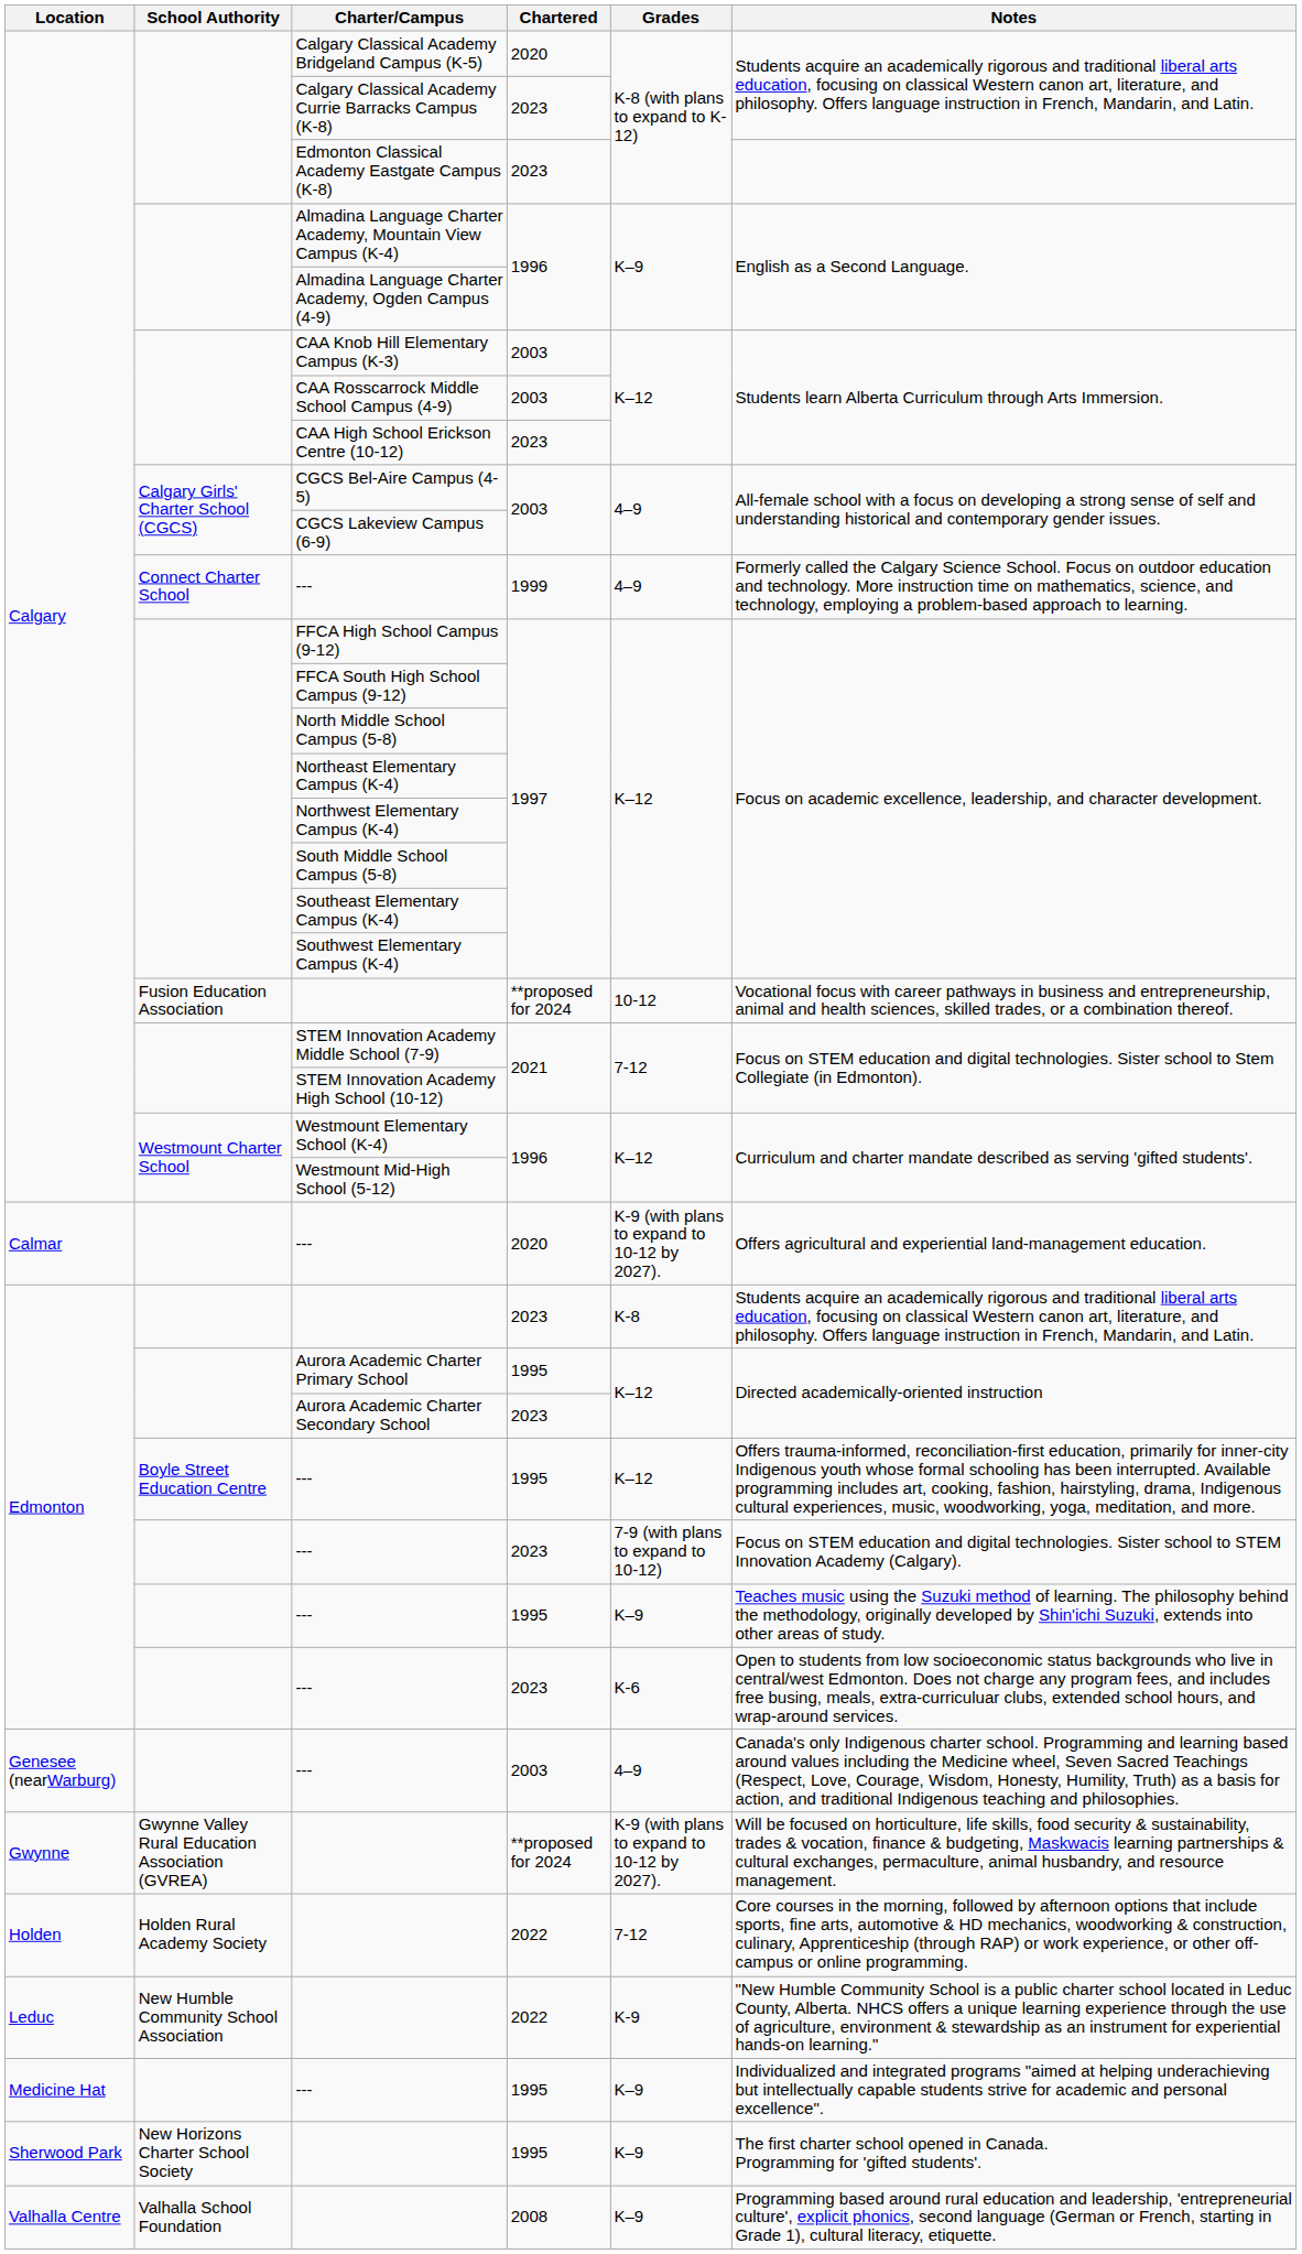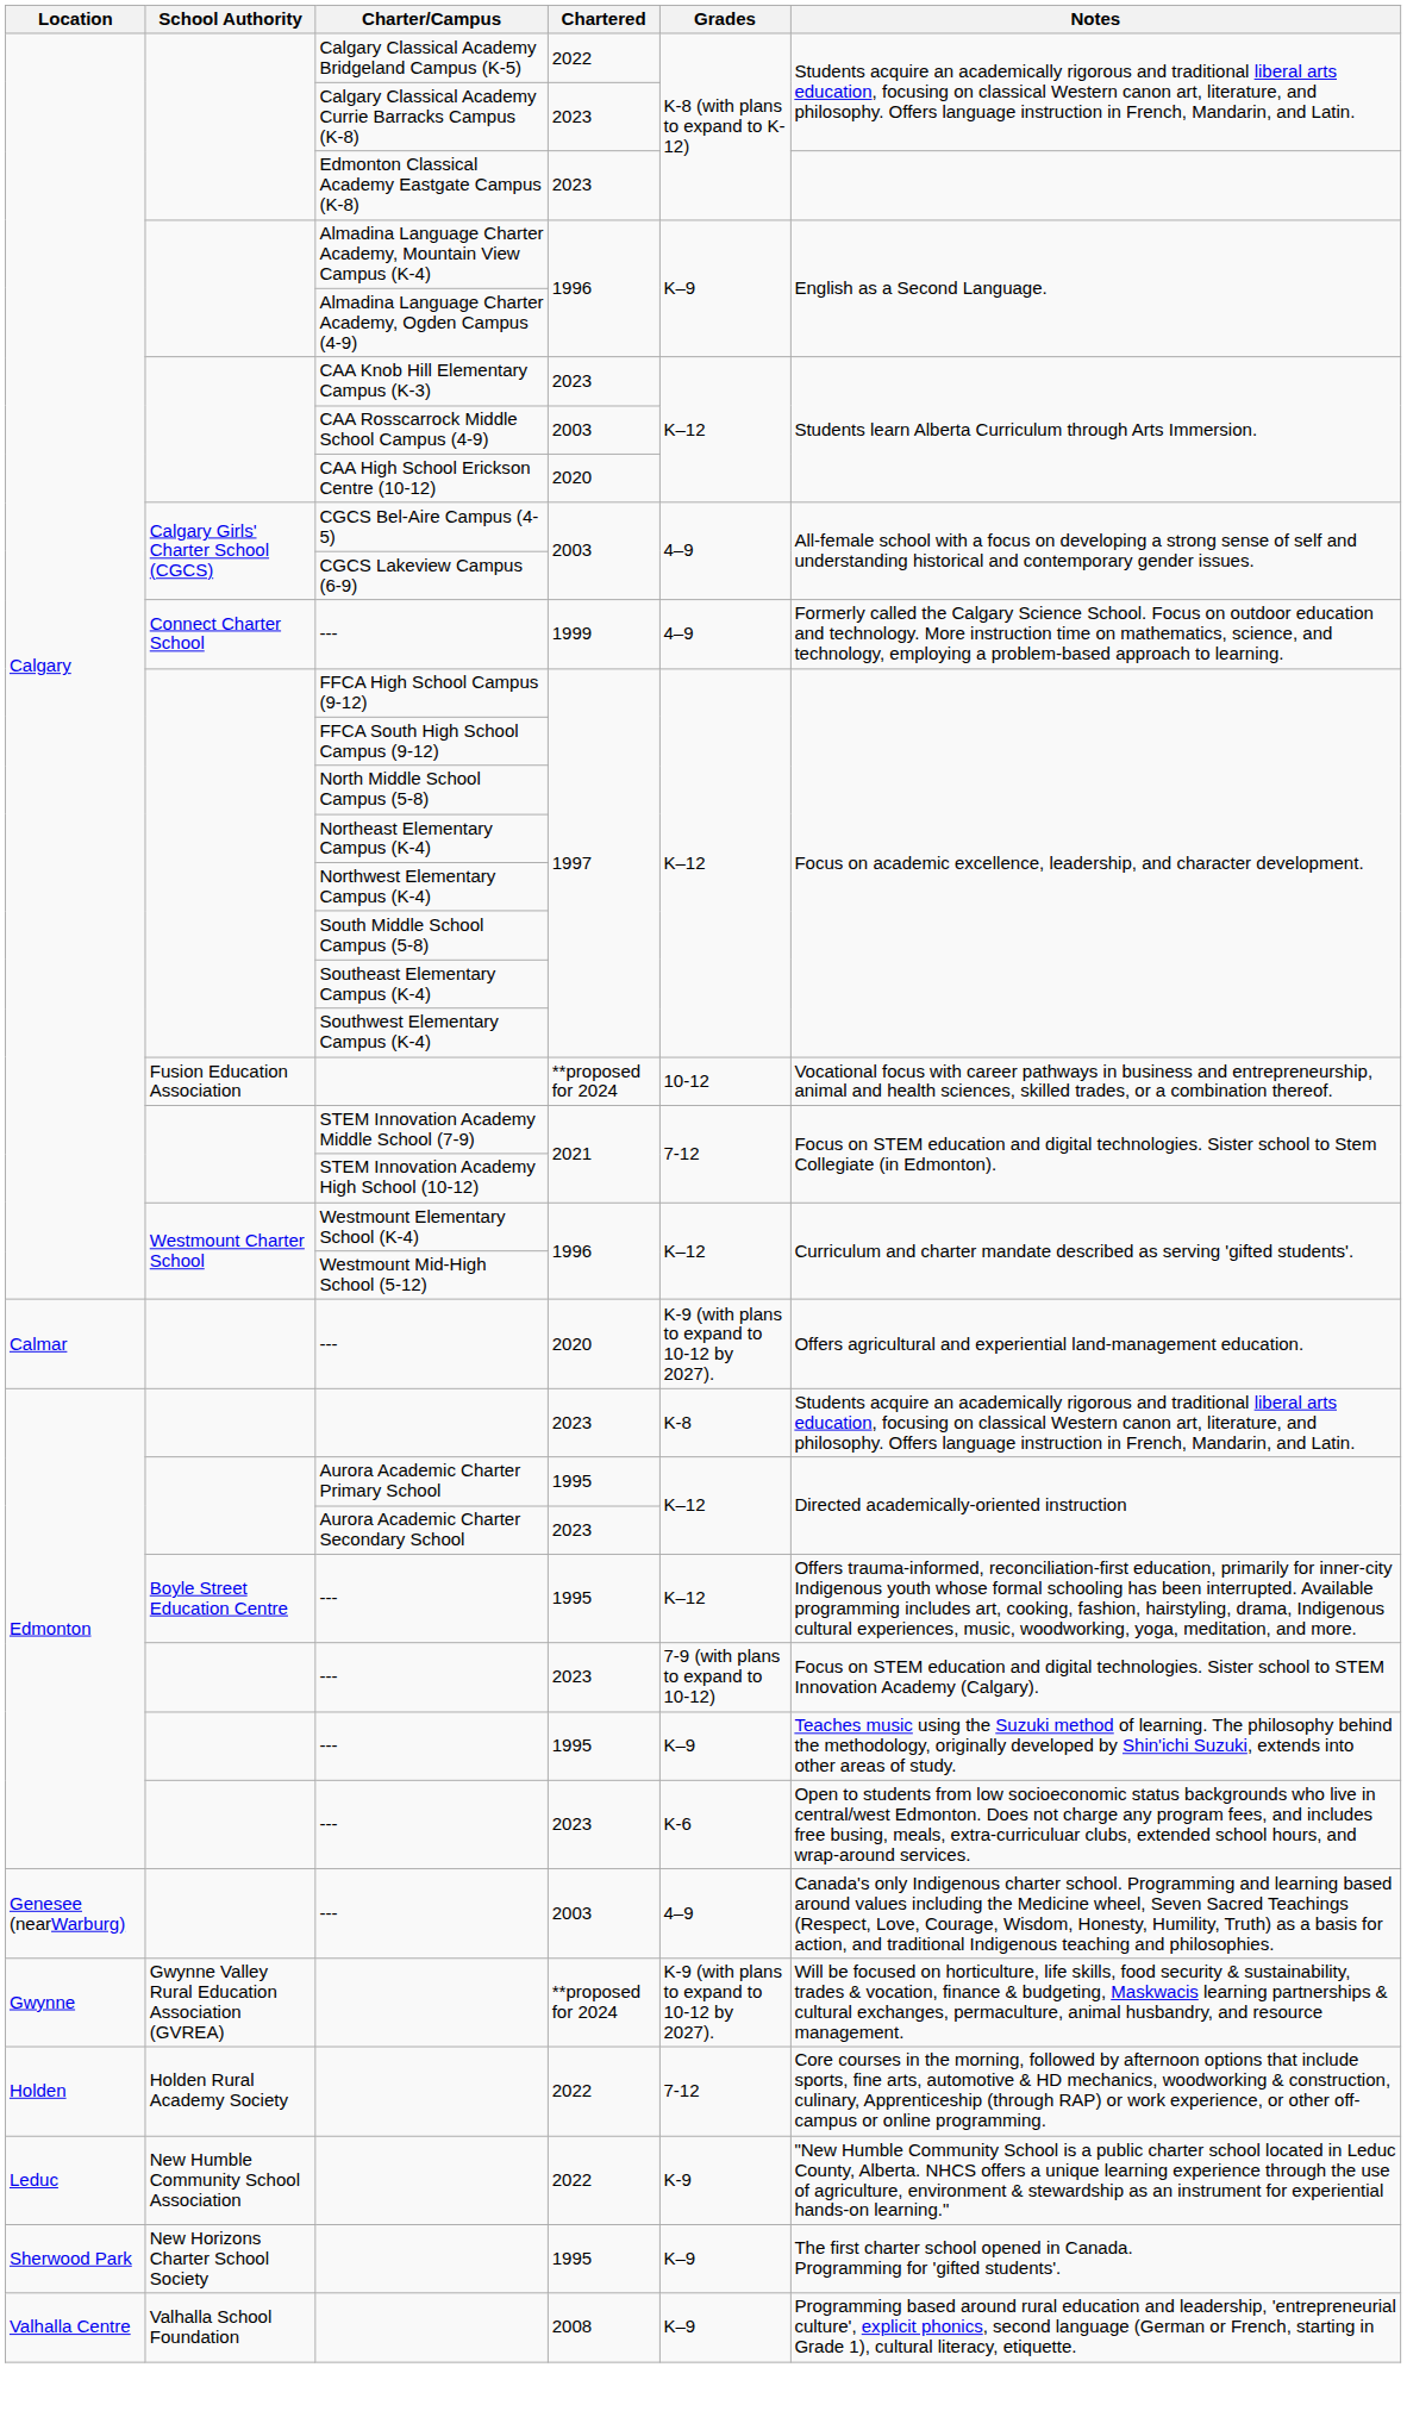Calgary Classical Academy Bridgeland Campus (K-5) | Chartered: 2020 -> 2022
CAA Knob Hill Elementary Campus (K-3) | Chartered: 2003 -> 2023
CAA High School Erickson Centre (10-12) | Chartered: 2023 -> 2020
- row: Medicine Hat | --- | 1995 | K–9 | Individualized and integrated programs "aimed at helping underachieving but intellectually capable students strive for academic and personal excellence".
